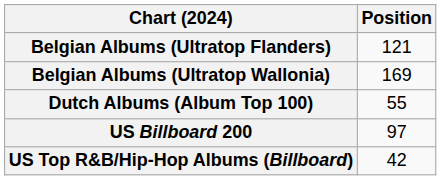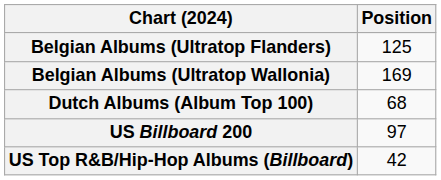Belgian Albums (Ultratop Flanders) | Position: 121 -> 125
Dutch Albums (Album Top 100) | Position: 55 -> 68
